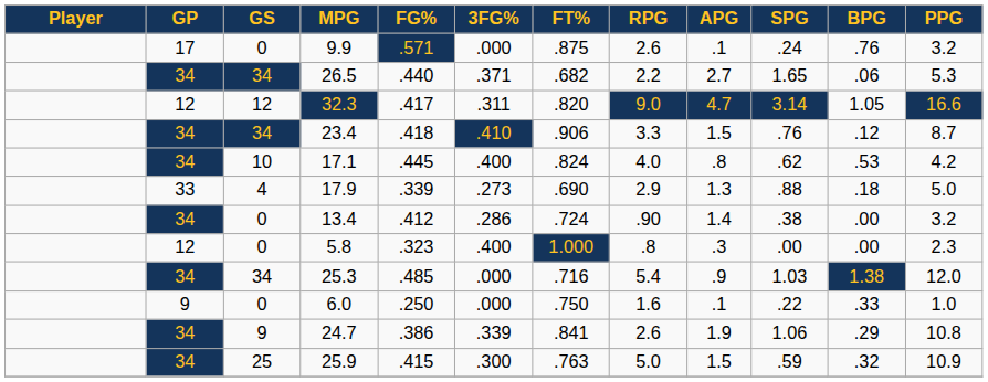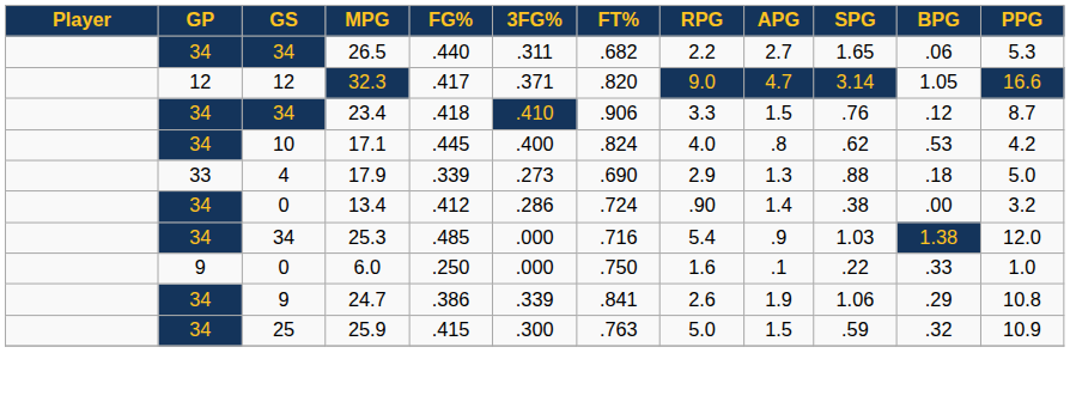- row: 17 | 0 | 9.9 | .571 | .000 | .875 | 2.6 | .1 | .24 | .76 | 3.2
26.5 | 3FG%: .371 -> .311
32.3 | 3FG%: .311 -> .371
- row: 12 | 0 | 5.8 | .323 | .400 | 1.000 | .8 | .3 | .00 | .00 | 2.3
